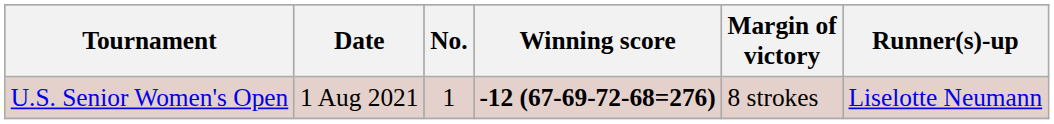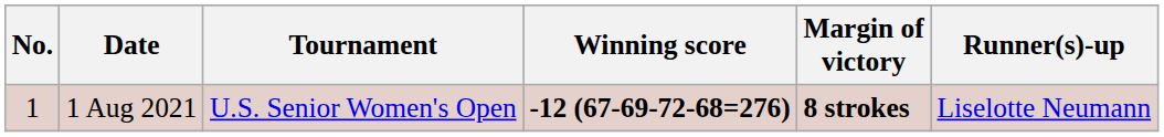columns swapped: No. <-> Tournament
1 Aug 2021 | Margin of victory: normal -> bold
